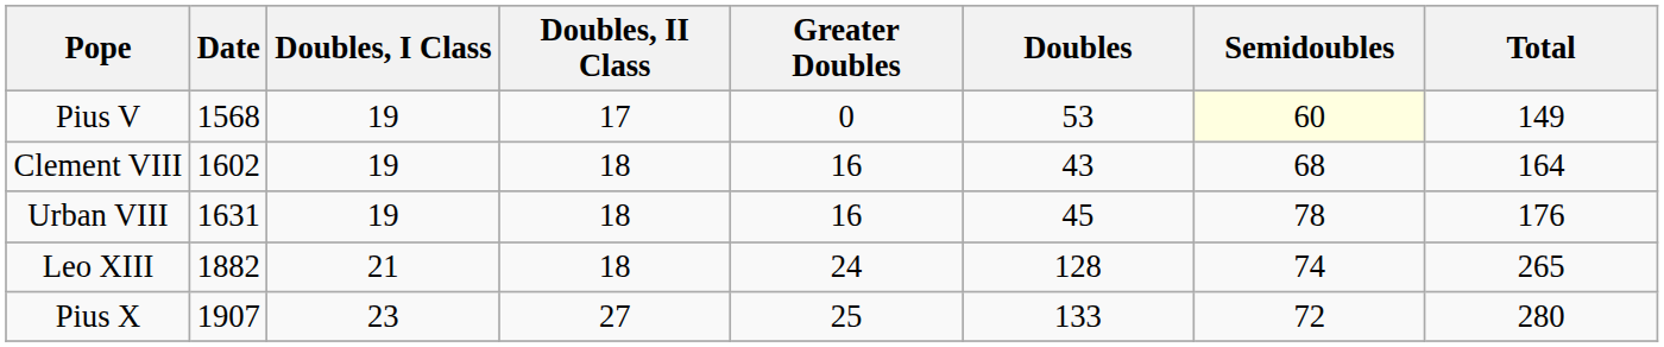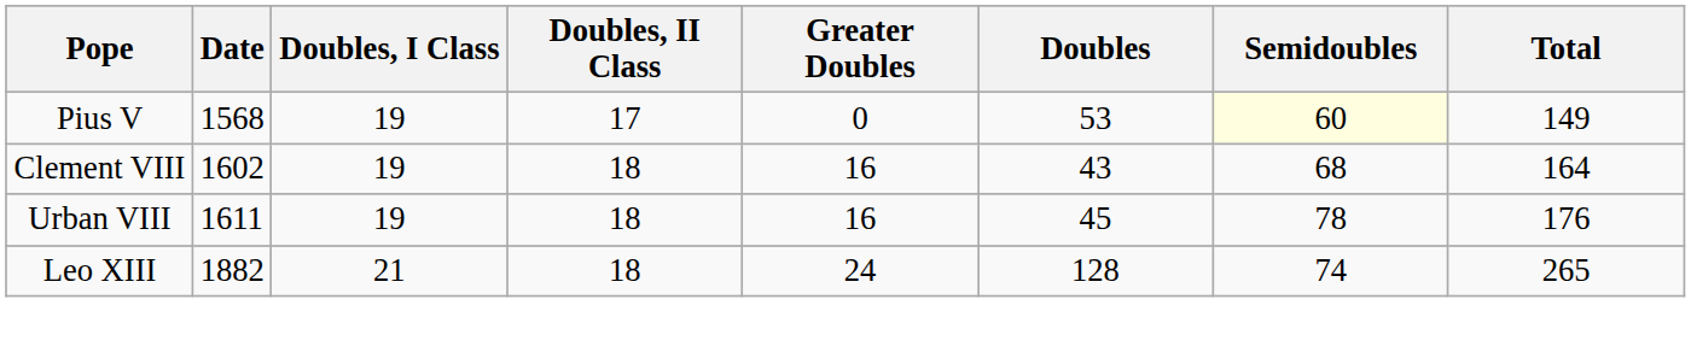Urban VIII | Date: 1631 -> 1611
- row: Pius X | 1907 | 23 | 27 | 25 | 133 | 72 | 280
